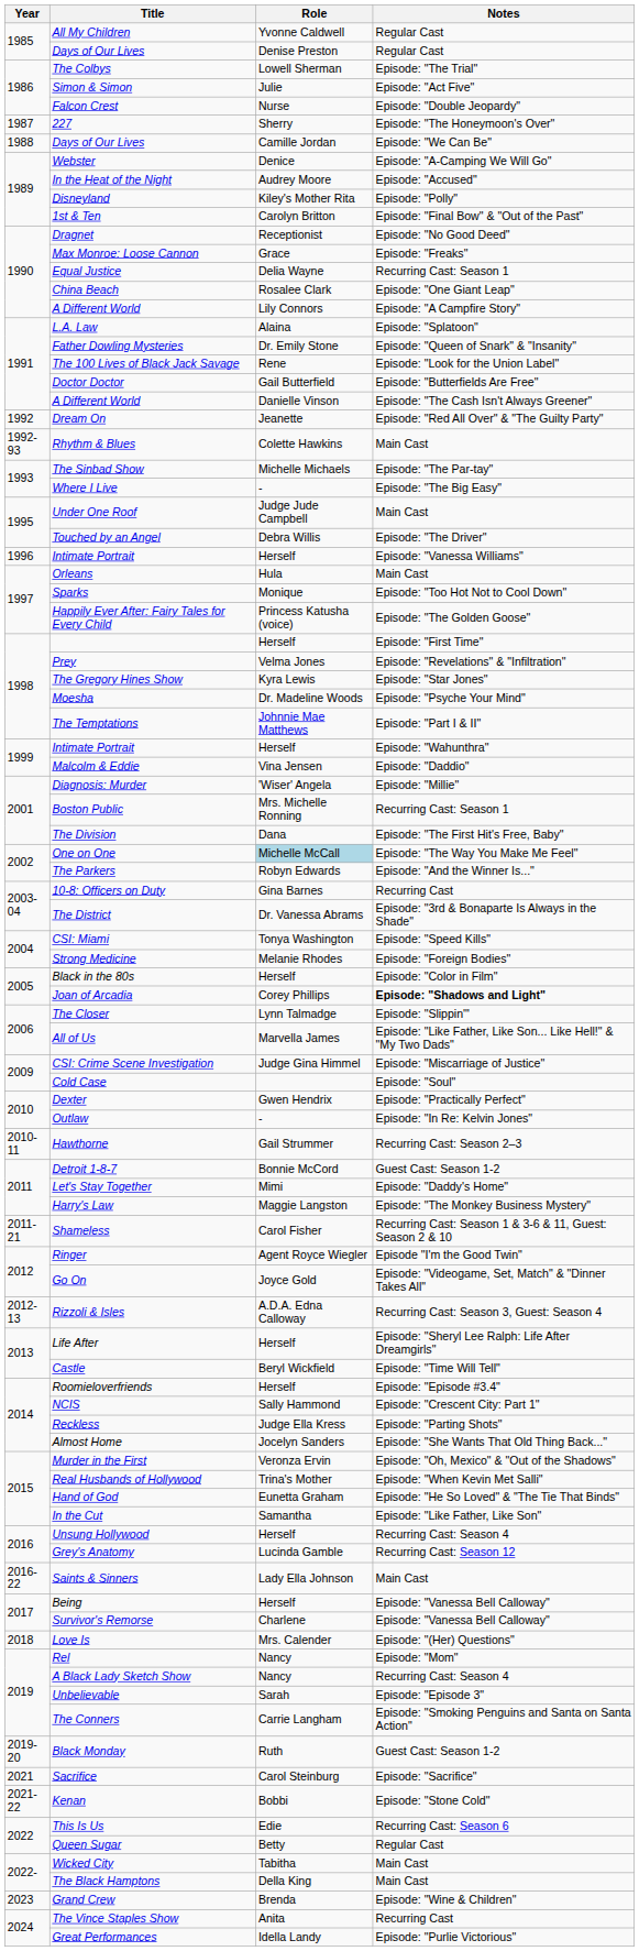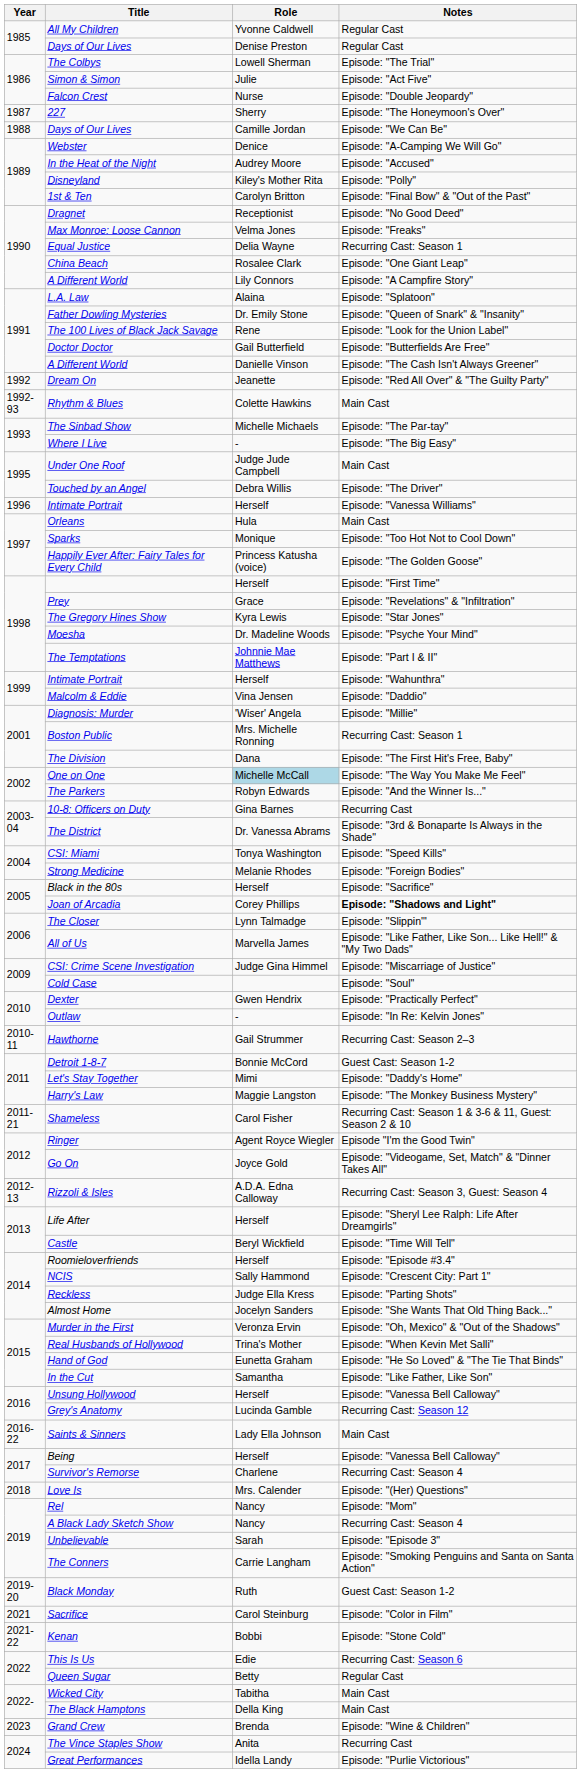Max Monroe: Loose Cannon | Role: Grace -> Velma Jones
Prey | Role: Velma Jones -> Grace
Black in the 80s | Notes: Episode: "Color in Film" -> Episode: "Sacrifice"
Unsung Hollywood | Notes: Recurring Cast: Season 4 -> Episode: "Vanessa Bell Calloway"
Survivor's Remorse | Notes: Episode: "Vanessa Bell Calloway" -> Recurring Cast: Season 4
Sacrifice | Notes: Episode: "Sacrifice" -> Episode: "Color in Film"
